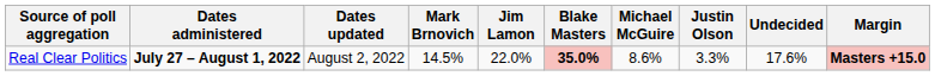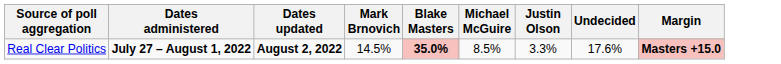- column: Jim Lamon | 22.0%
Real Clear Politics | Dates updated: normal -> bold
Real Clear Politics | Michael McGuire: 8.6% -> 8.5%
